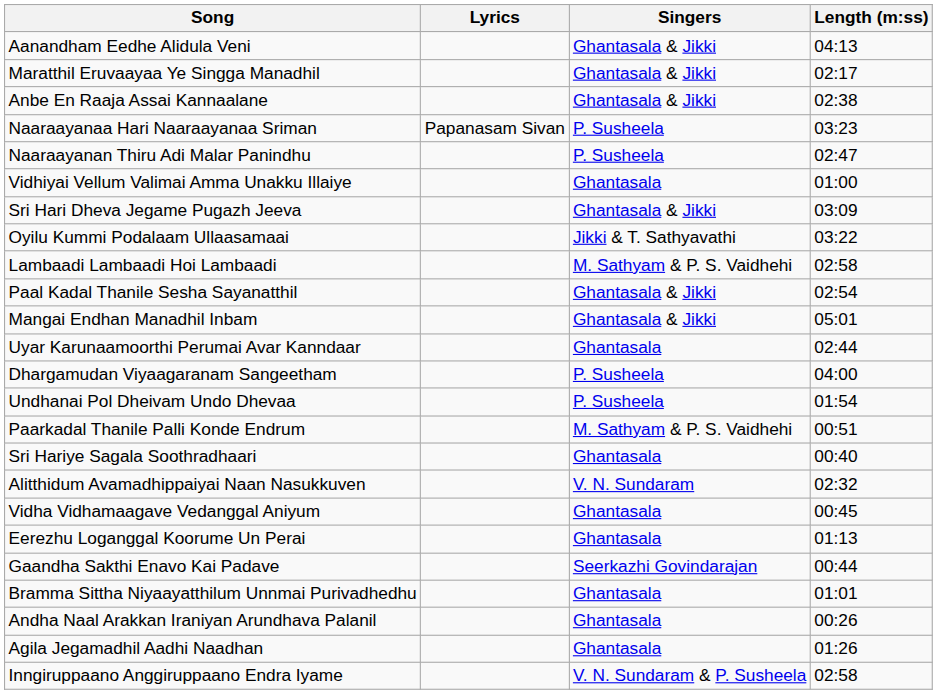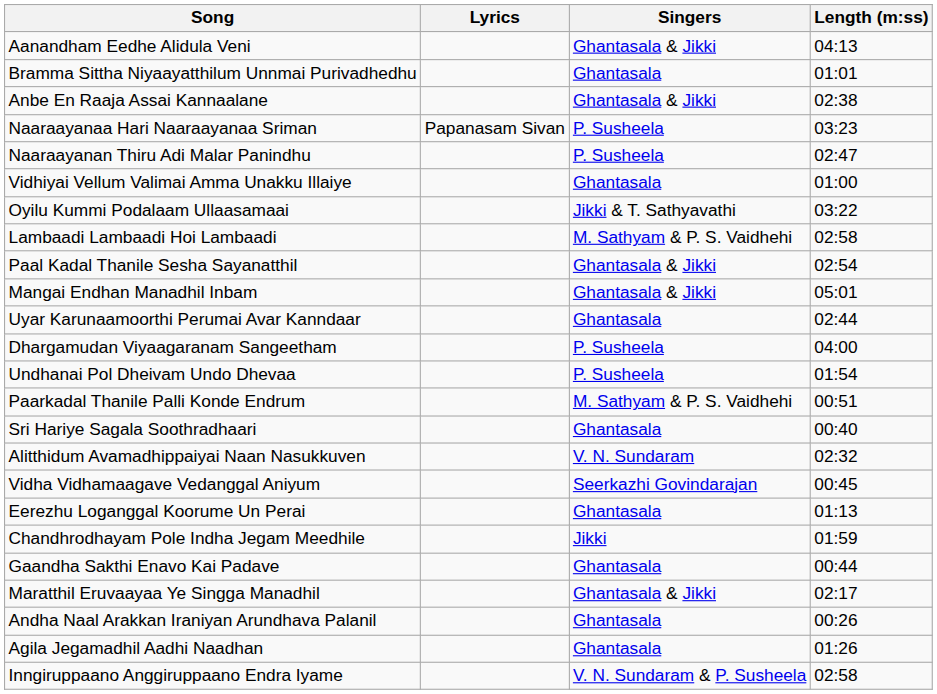rows swapped: Maratthil Eruvaayaa Ye Singga Manadhil <-> Bramma Sittha Niyaayatthilum Unnmai Purivadhedhu
- row: Sri Hari Dheva Jegame Pugazh Jeeva | Ghantasala & Jikki | 03:09
Vidha Vidhamaagave Vedanggal Aniyum | Singers: Ghantasala -> Seerkazhi Govindarajan
+ row: Chandhrodhayam Pole Indha Jegam Meedhile | Jikki | 01:59
Gaandha Sakthi Enavo Kai Padave | Singers: Seerkazhi Govindarajan -> Ghantasala
